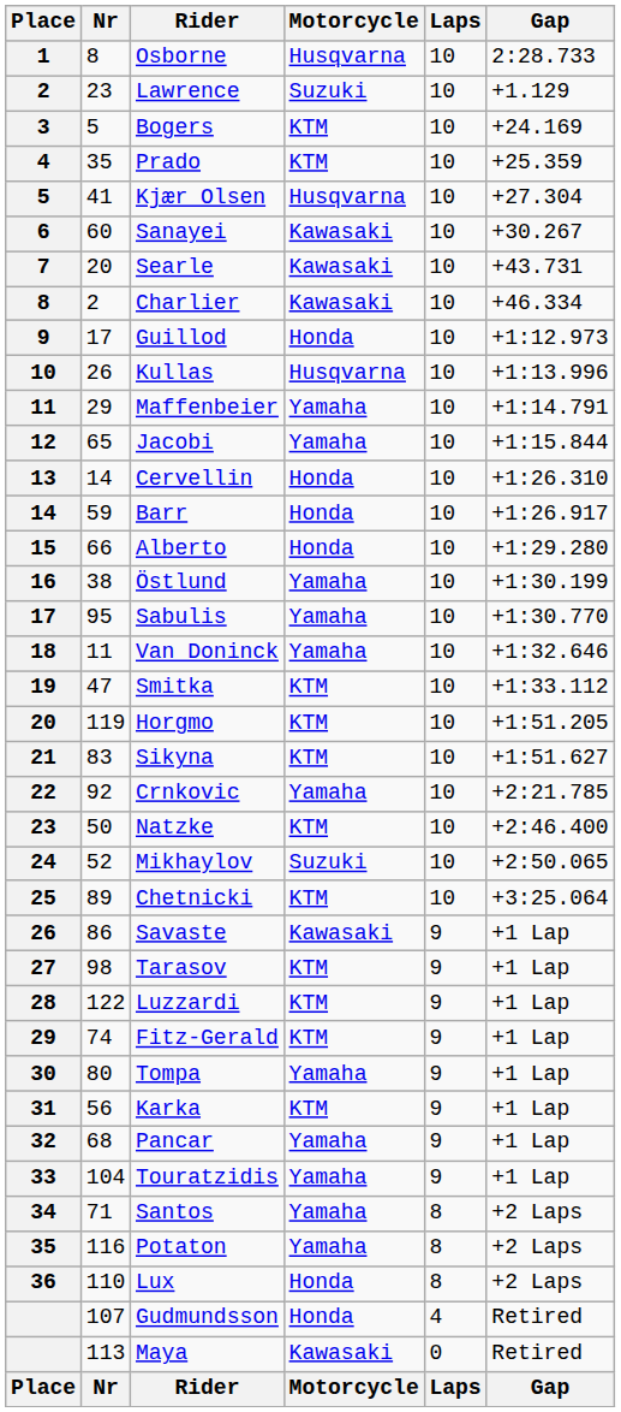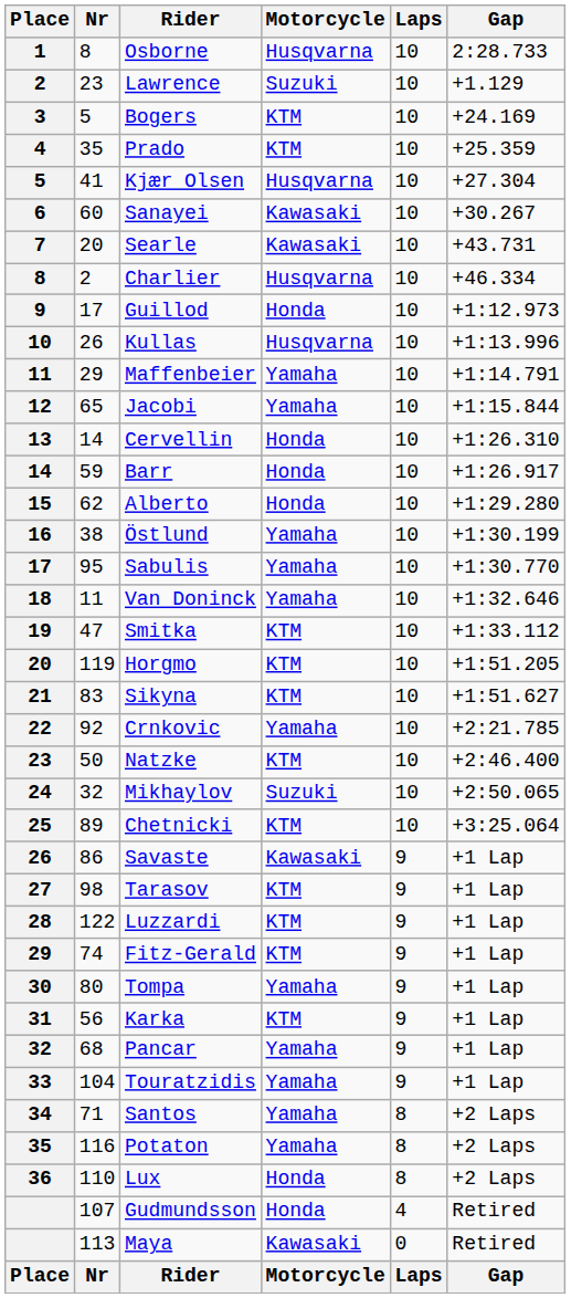Charlier | Motorcycle: Kawasaki -> Husqvarna
Alberto | Nr: 66 -> 62
Mikhaylov | Nr: 52 -> 32
